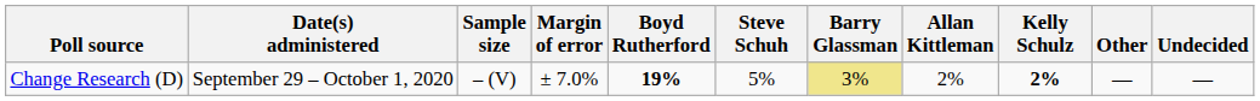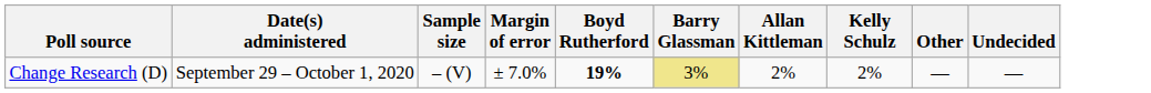- column: Steve Schuh | 5%
Change Research (D) | Kelly Schulz: bold -> normal
